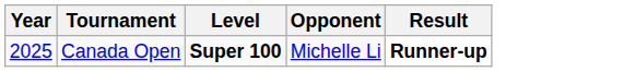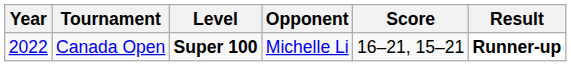+ column: Score | 16–21, 15–21
Canada Open | Year: 2025 -> 2022
